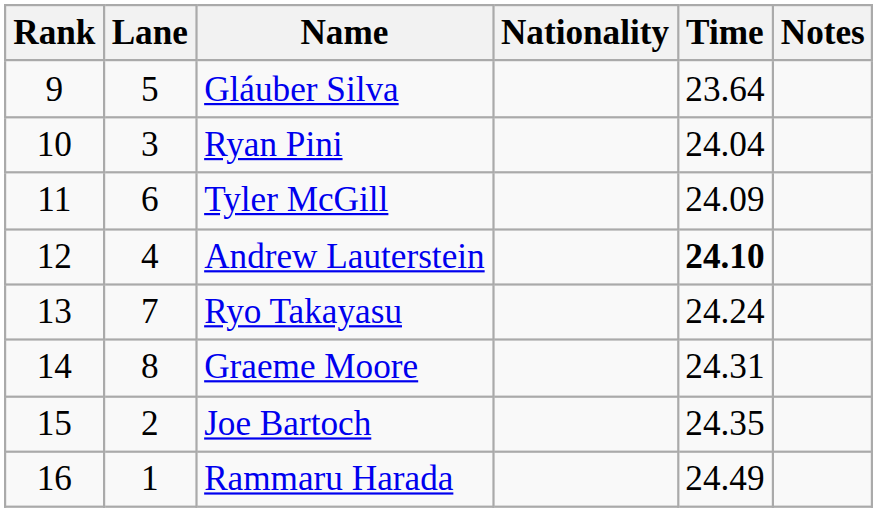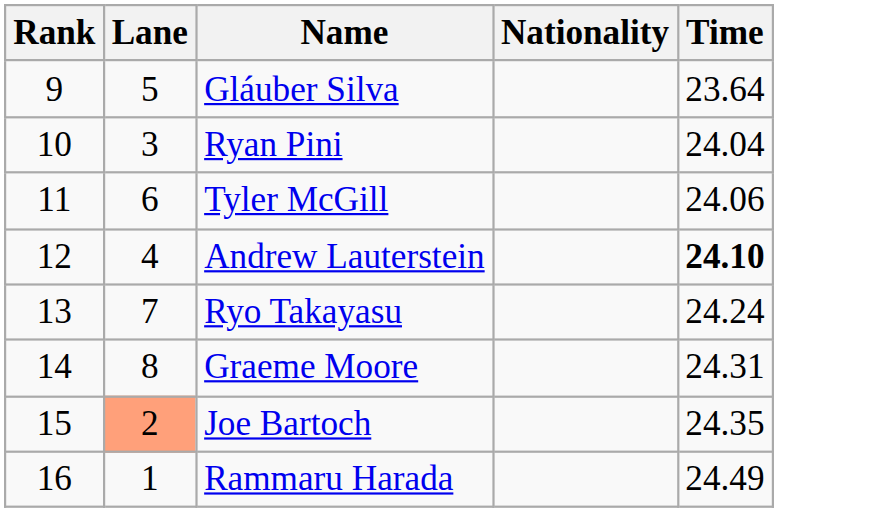- column: Notes
Tyler McGill | Time: 24.09 -> 24.06
Joe Bartoch | Lane: no background -> lightsalmon background
